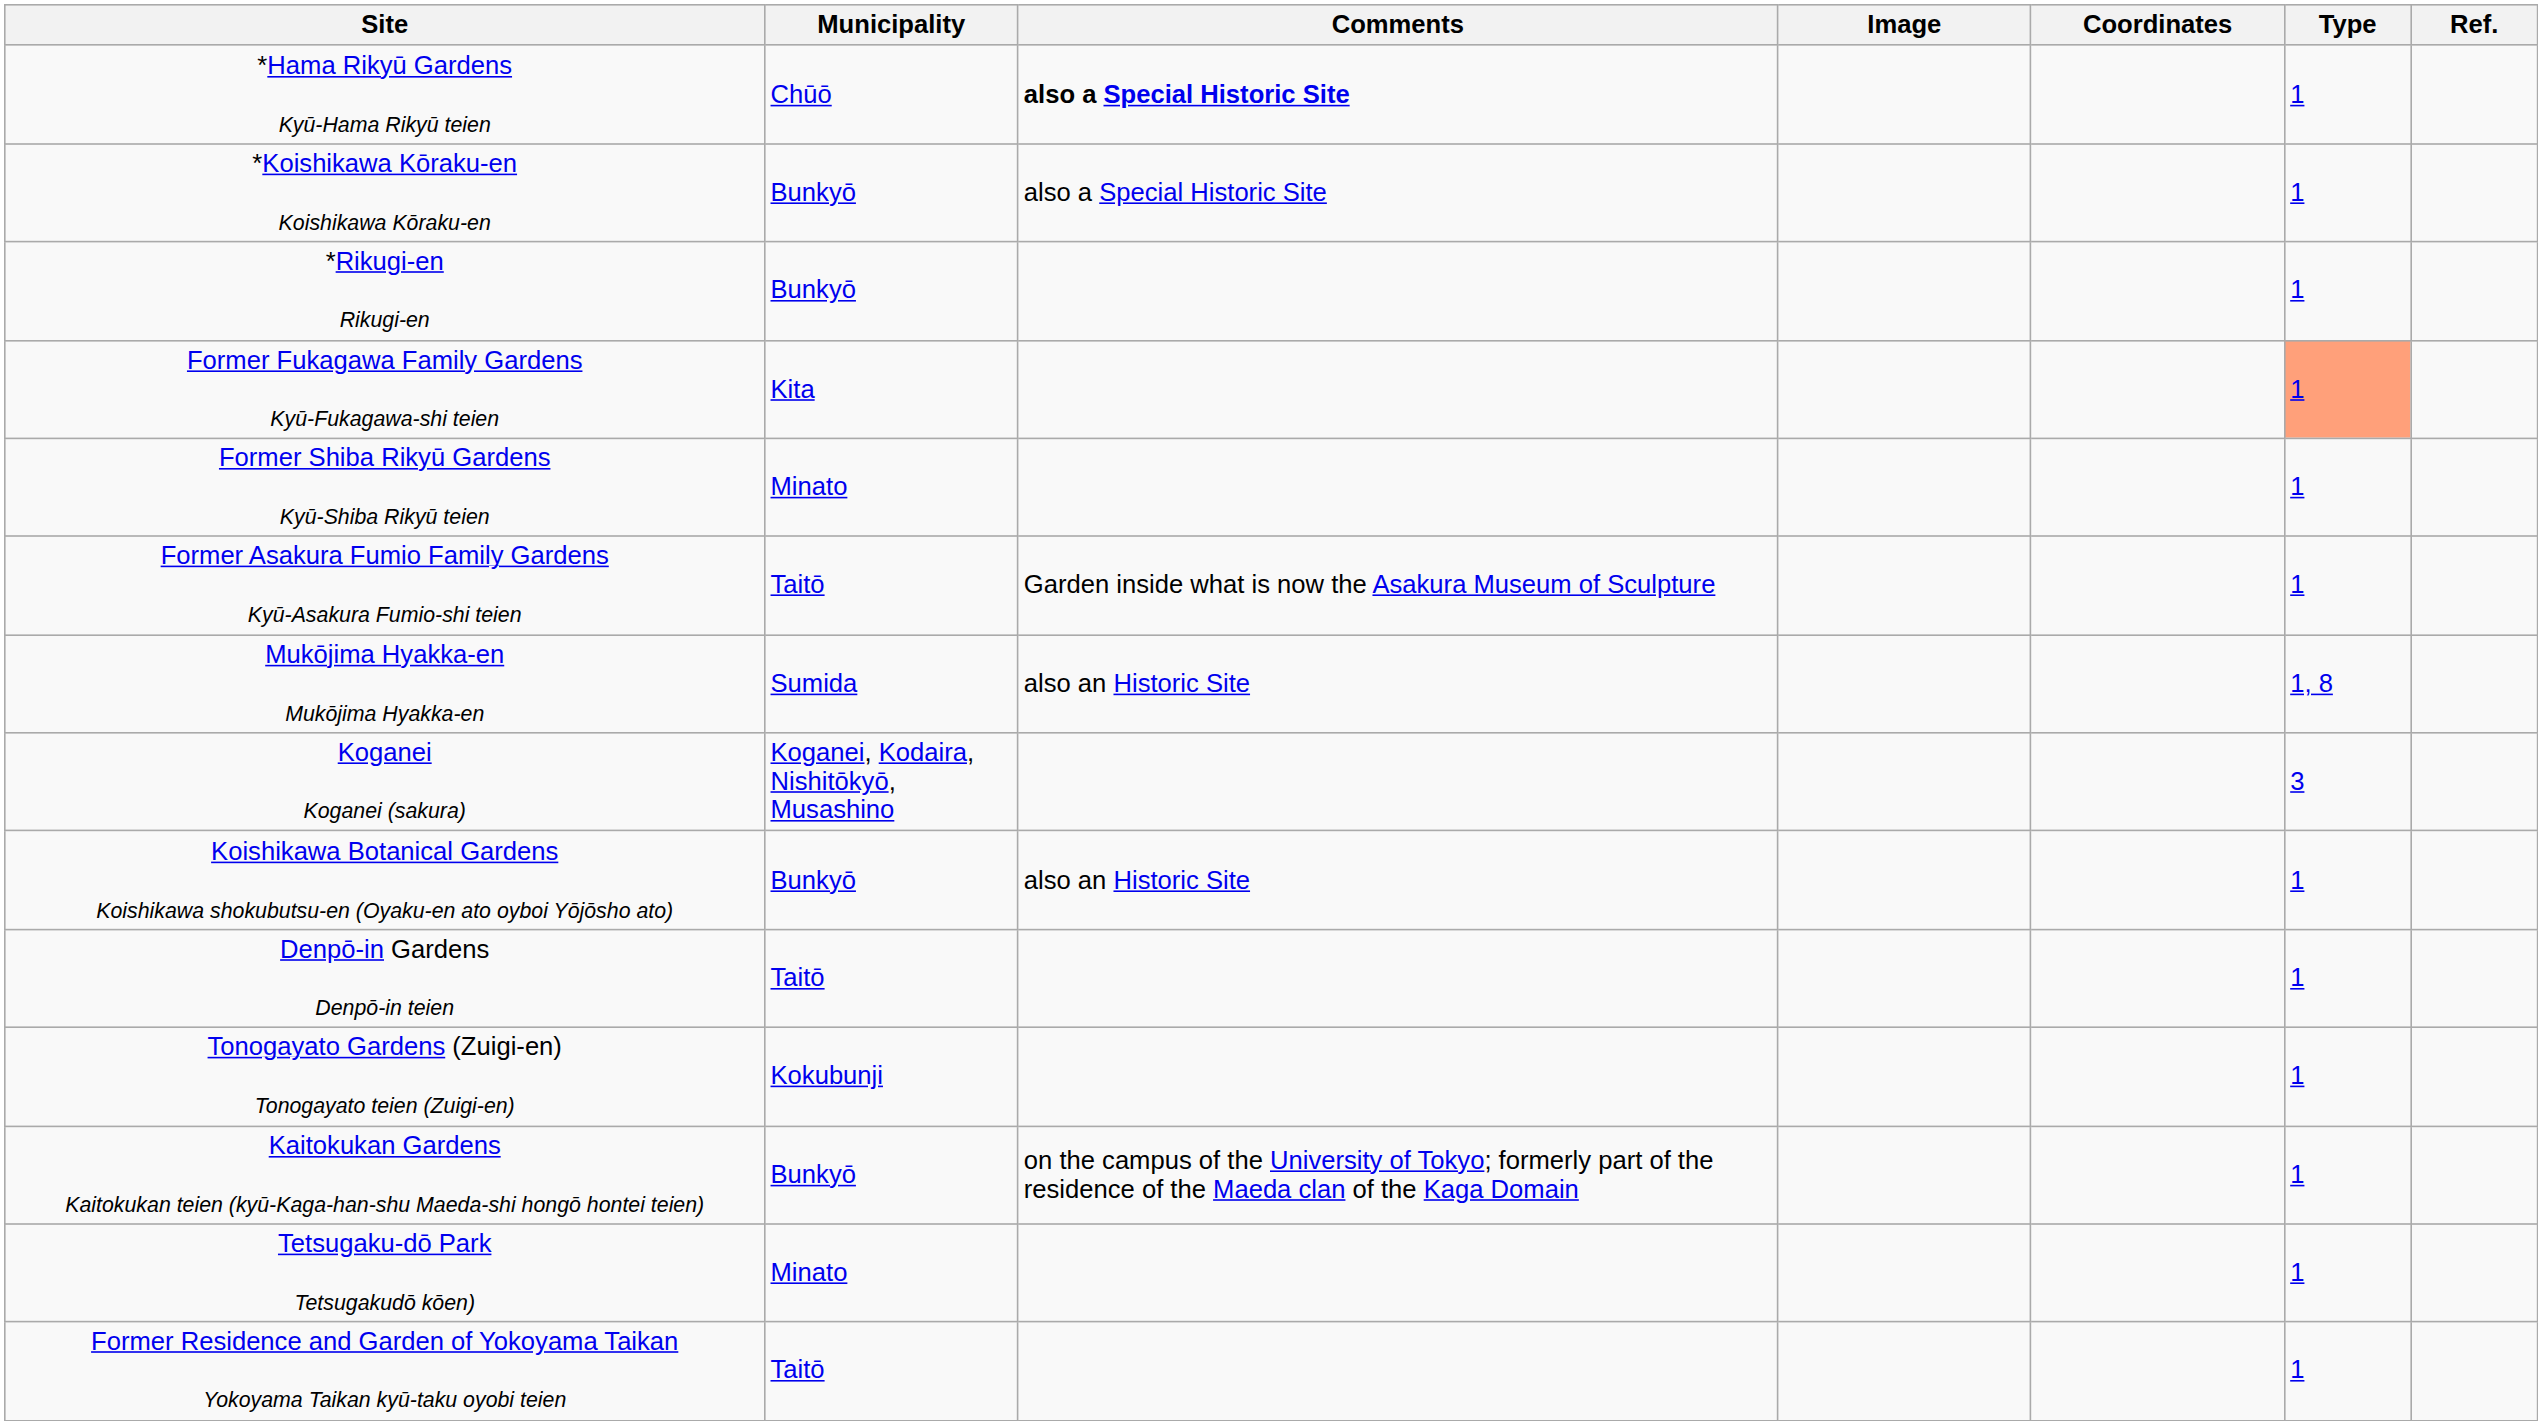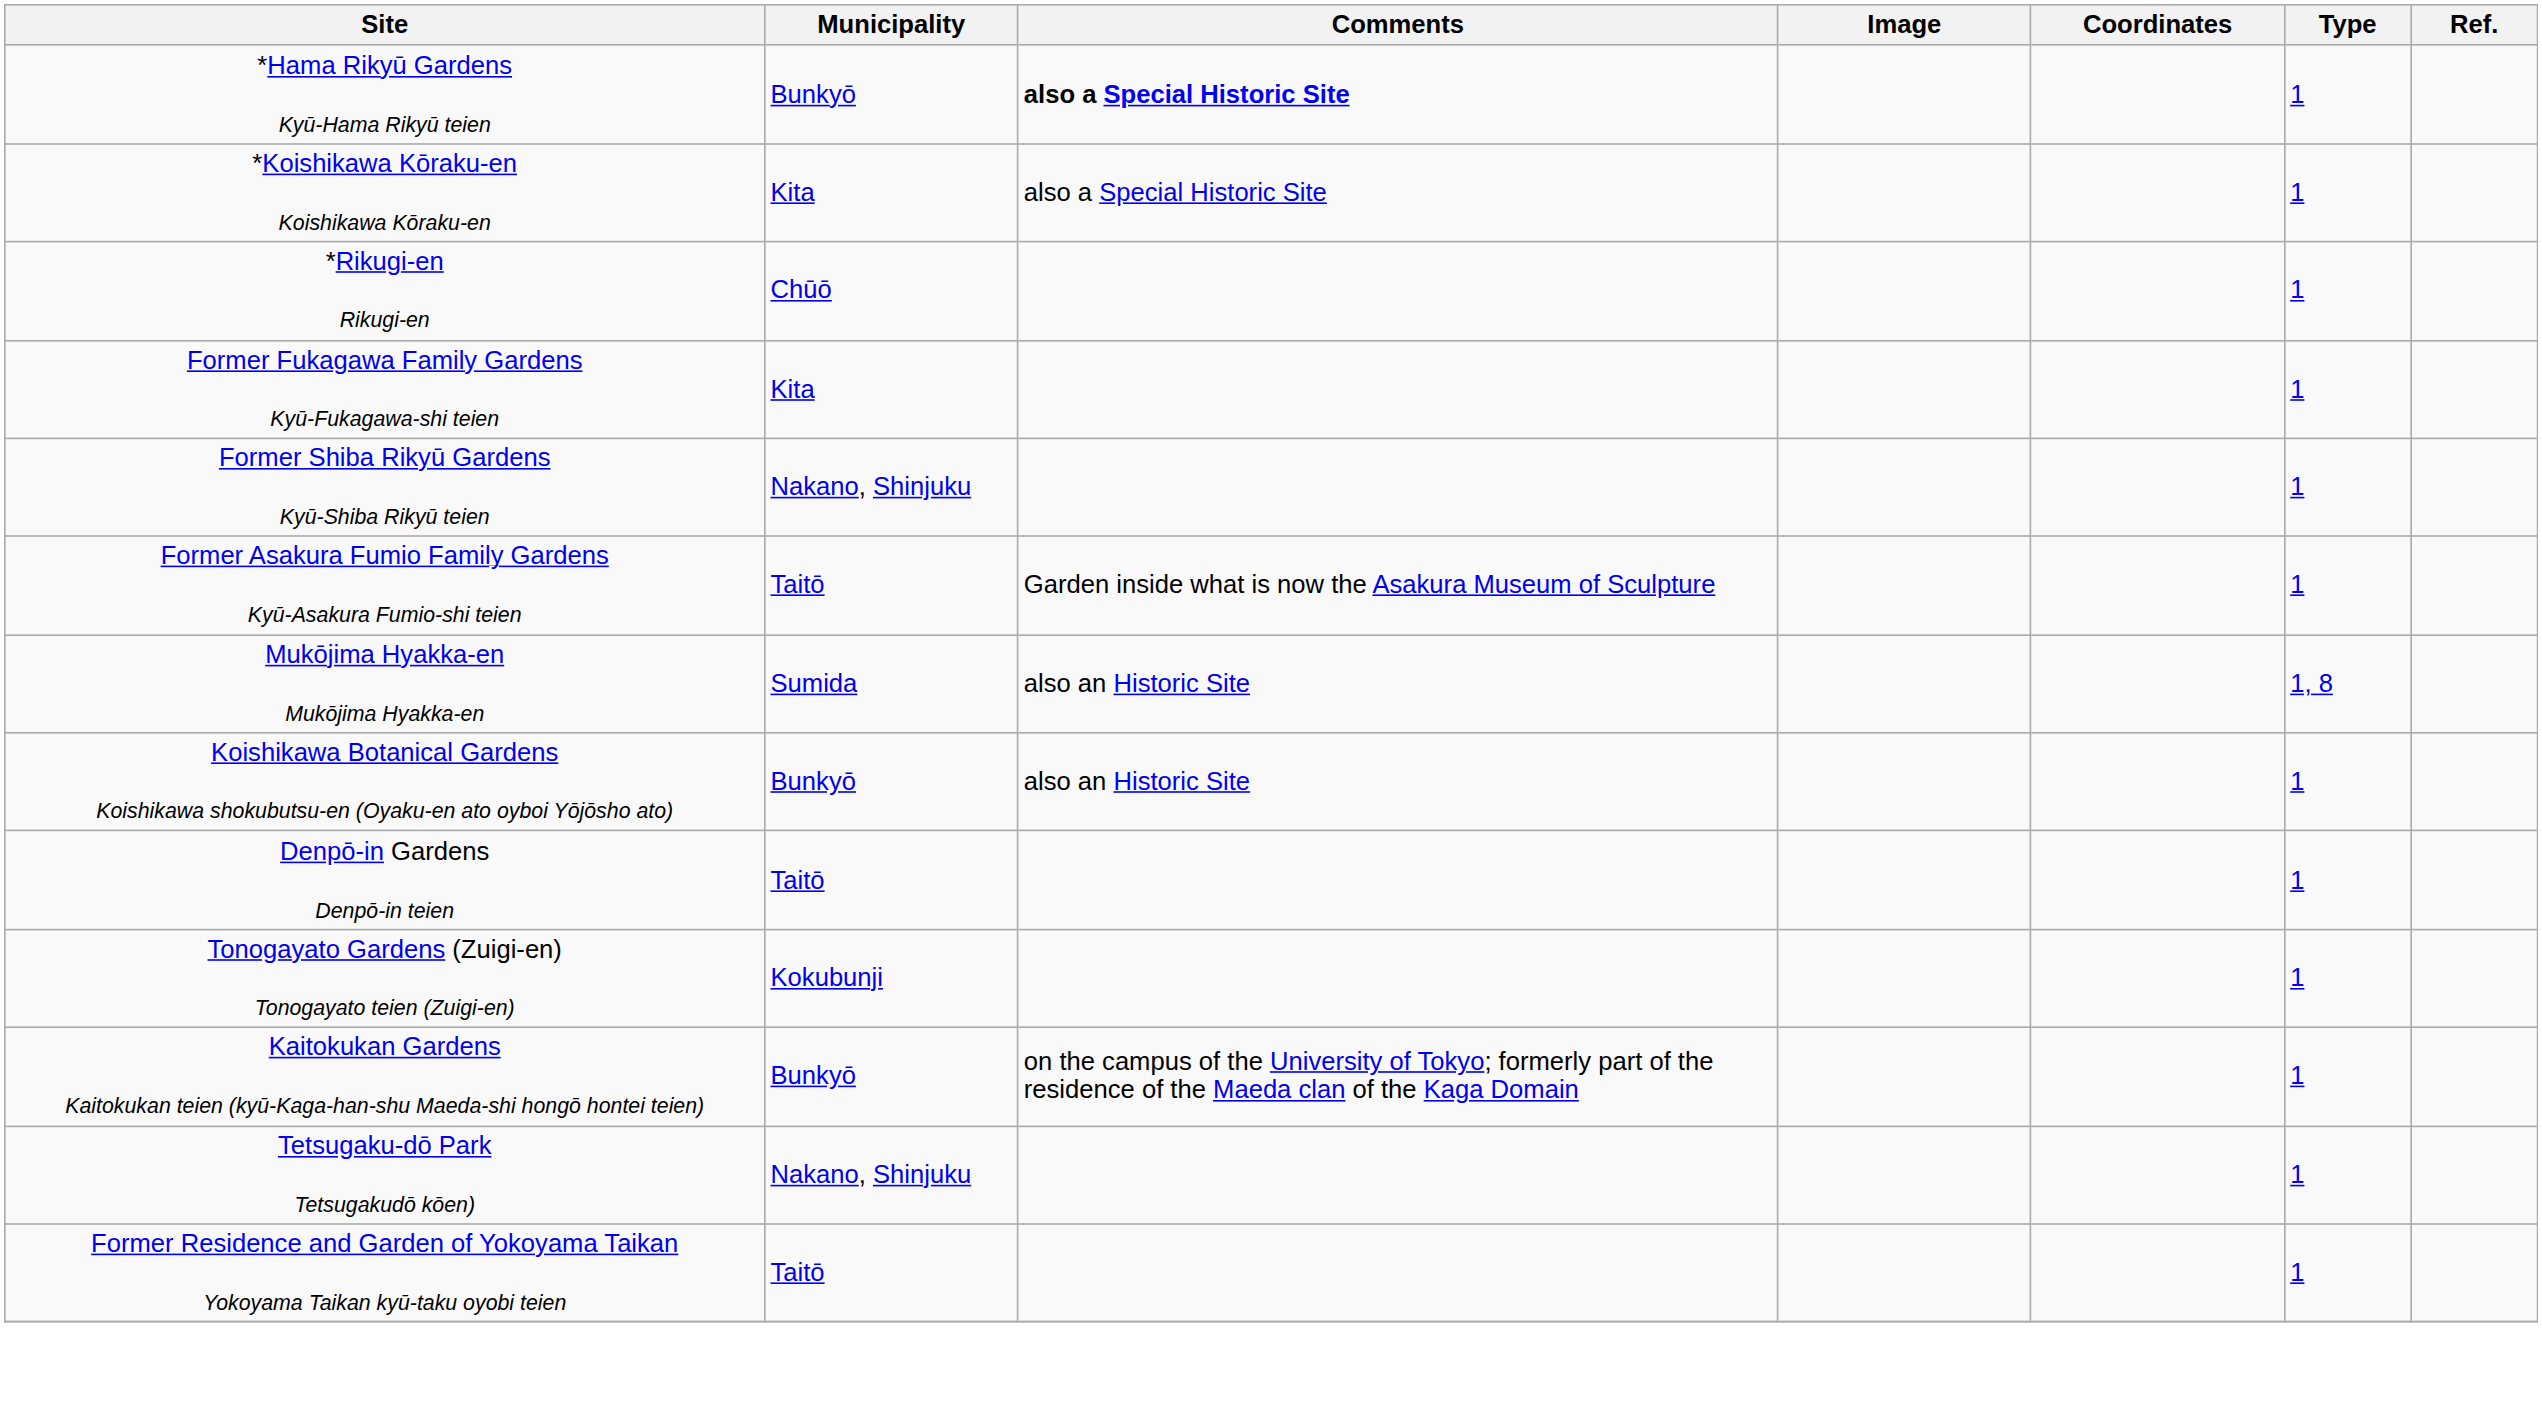*Hama Rikyū Gardens Kyū-Hama Rikyū teien | Municipality: Chūō -> Bunkyō
*Koishikawa Kōraku-en Koishikawa Kōraku-en | Municipality: Bunkyō -> Kita
*Rikugi-en Rikugi-en | Municipality: Bunkyō -> Chūō
Former Fukagawa Family Gardens Kyū-Fukagawa-shi teien | Type: lightsalmon background -> no background
Former Shiba Rikyū Gardens Kyū-Shiba Rikyū teien | Municipality: Minato -> Nakano, Shinjuku
- row: Koganei Koganei (sakura) | Koganei, Kodaira, Nishitōkyō, Musashino | 3
Tetsugaku-dō Park Tetsugakudō kōen) | Municipality: Minato -> Nakano, Shinjuku
